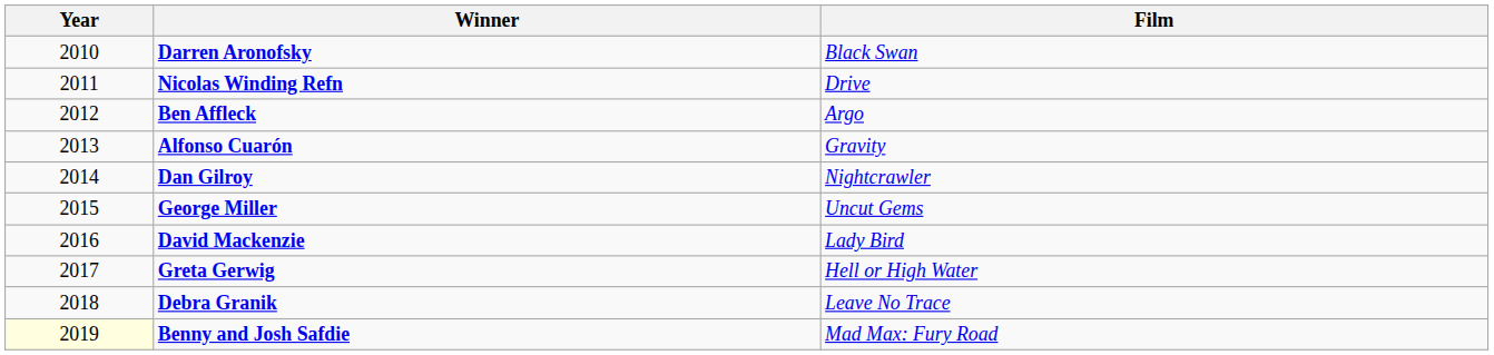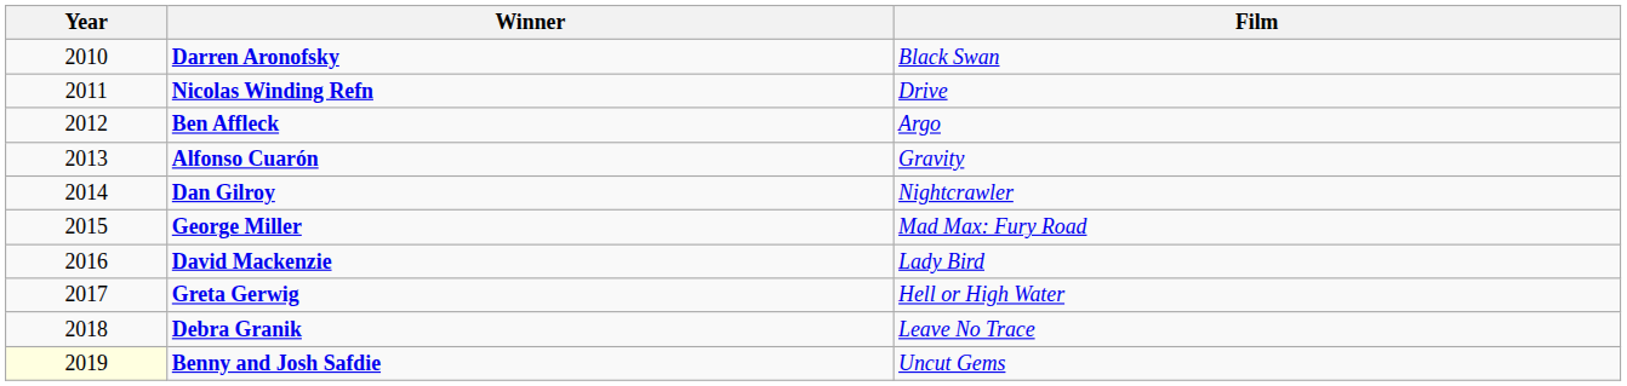George Miller | Film: Uncut Gems -> Mad Max: Fury Road
Benny and Josh Safdie | Film: Mad Max: Fury Road -> Uncut Gems
